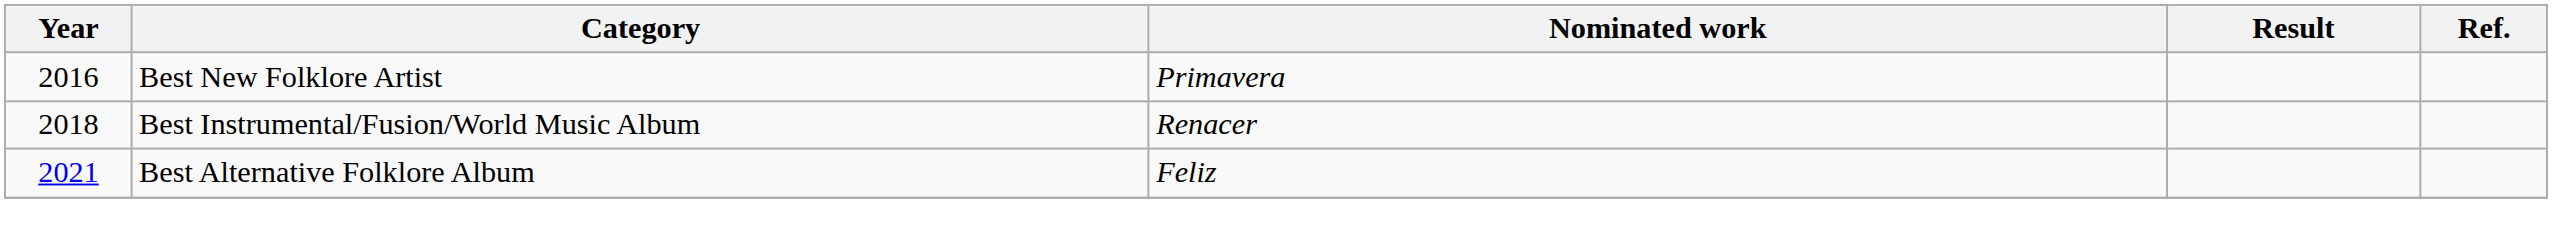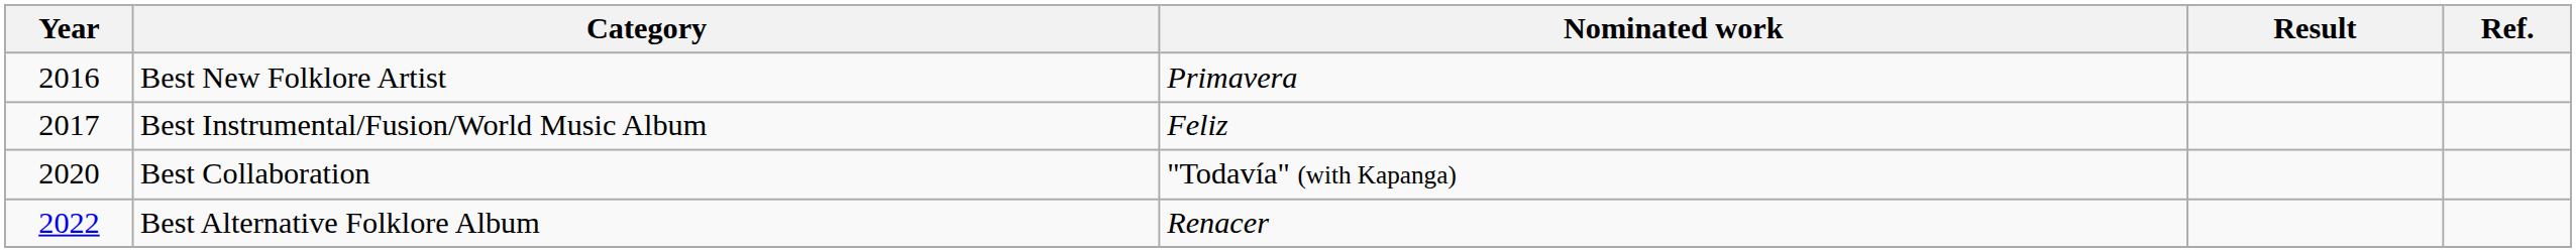Best Instrumental/Fusion/World Music Album | Year: 2018 -> 2017
Best Instrumental/Fusion/World Music Album | Nominated work: Renacer -> Feliz
+ row: 2020 | Best Collaboration | "Todavía" (with Kapanga)
Best Alternative Folklore Album | Year: 2021 -> 2022
Best Alternative Folklore Album | Nominated work: Feliz -> Renacer
